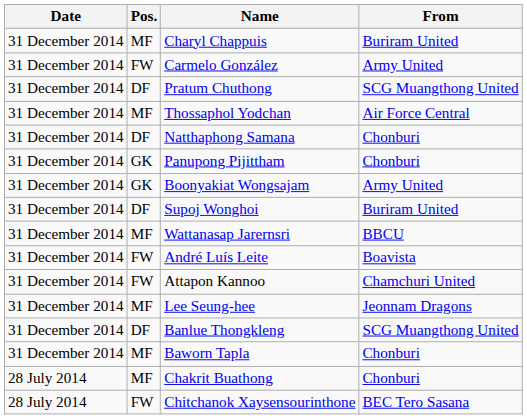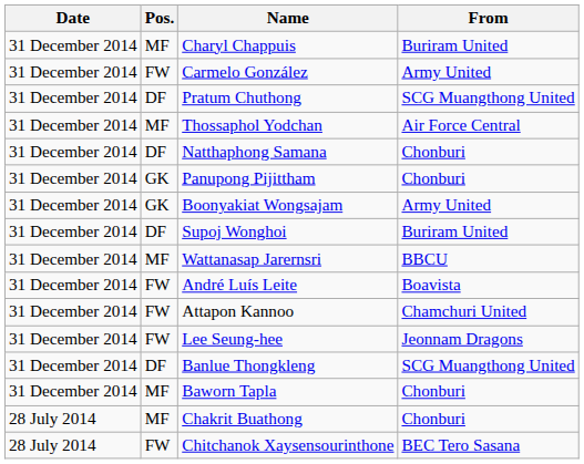Lee Seung-hee | Pos.: MF -> FW
